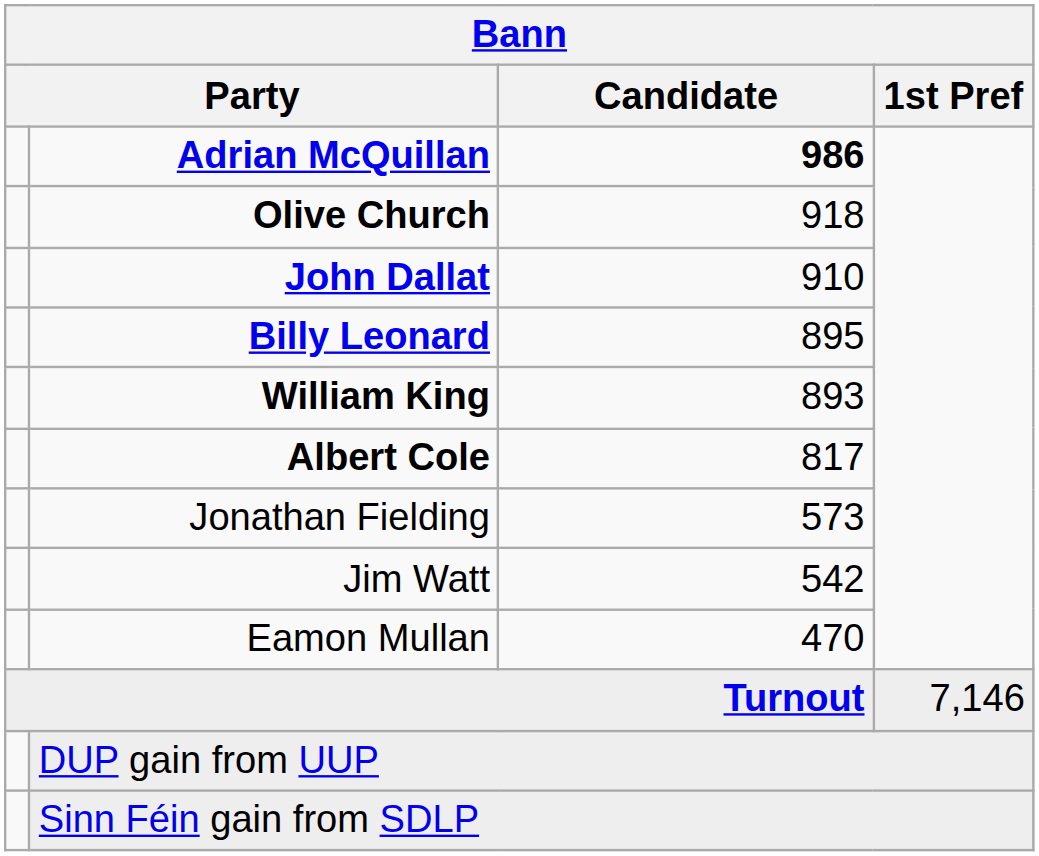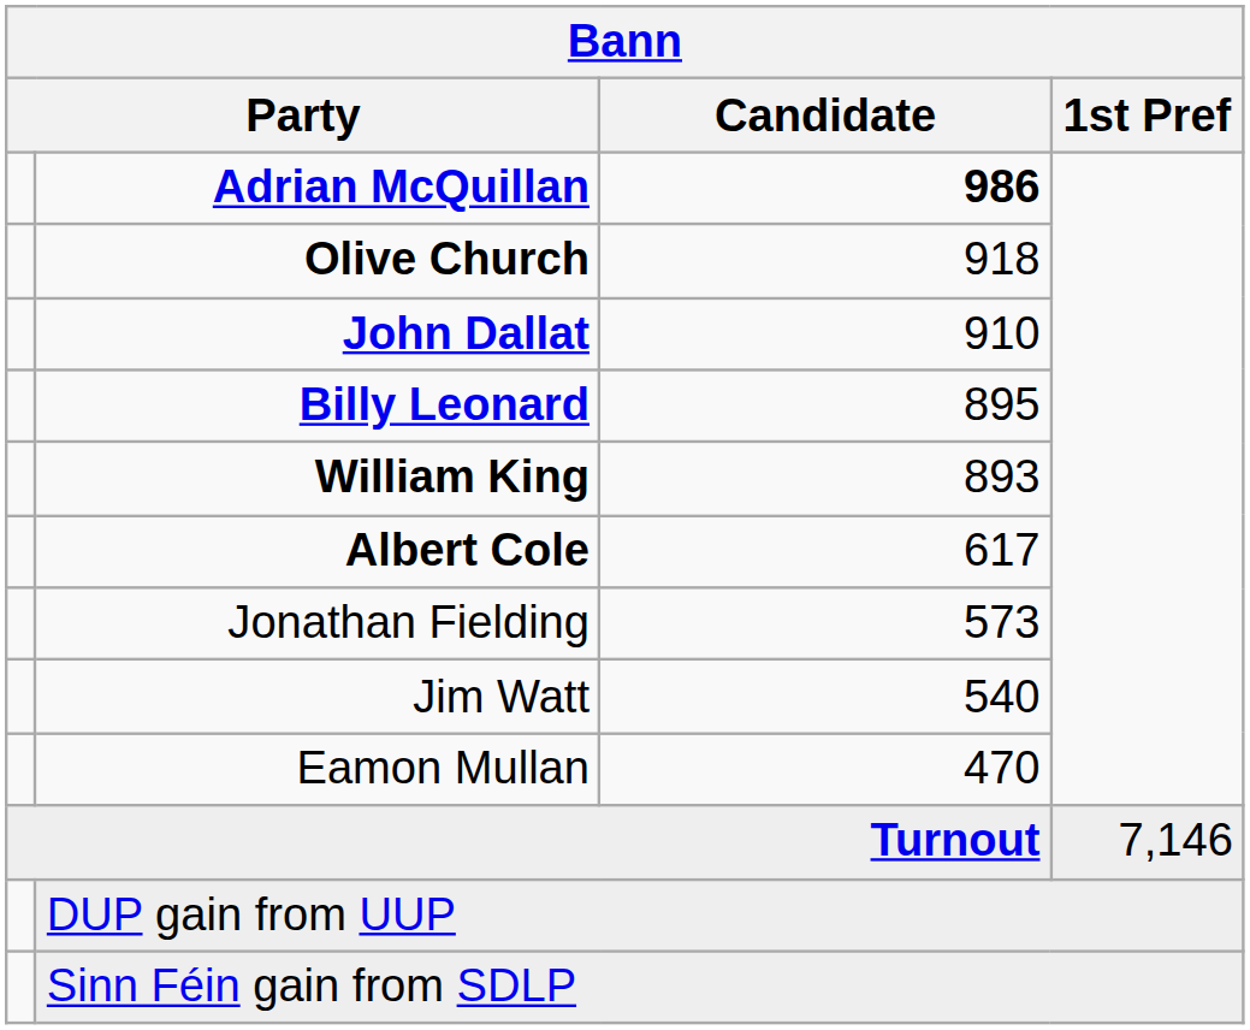Albert Cole | Candidate: 817 -> 617
Jim Watt | Candidate: 542 -> 540
